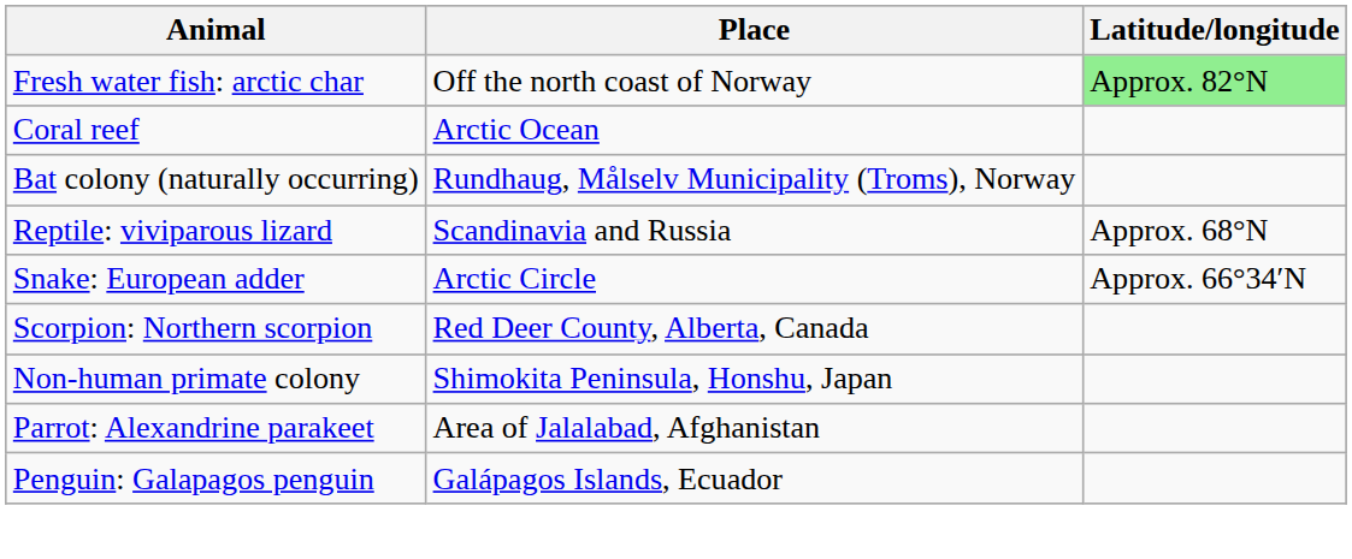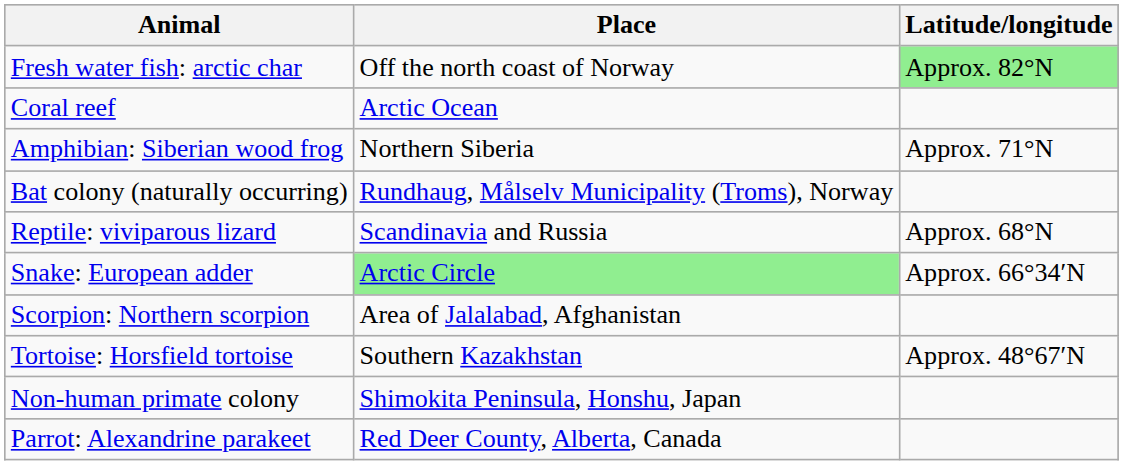+ row: Amphibian: Siberian wood frog | Northern Siberia | Approx. 71°N
Snake: European adder | Place: no background -> lightgreen background
Scorpion: Northern scorpion | Place: Red Deer County, Alberta, Canada -> Area of Jalalabad, Afghanistan
+ row: Tortoise: Horsfield tortoise | Southern Kazakhstan | Approx. 48°67′N
Parrot: Alexandrine parakeet | Place: Area of Jalalabad, Afghanistan -> Red Deer County, Alberta, Canada
- row: Penguin: Galapagos penguin | Galápagos Islands, Ecuador
